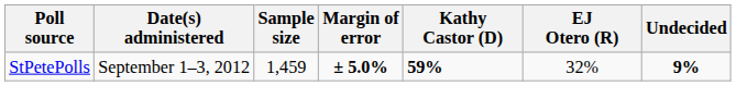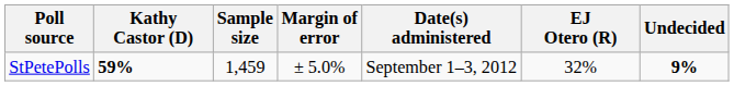columns swapped: Date(s) administered <-> Kathy Castor (D)
StPetePolls | Margin of error: bold -> normal
